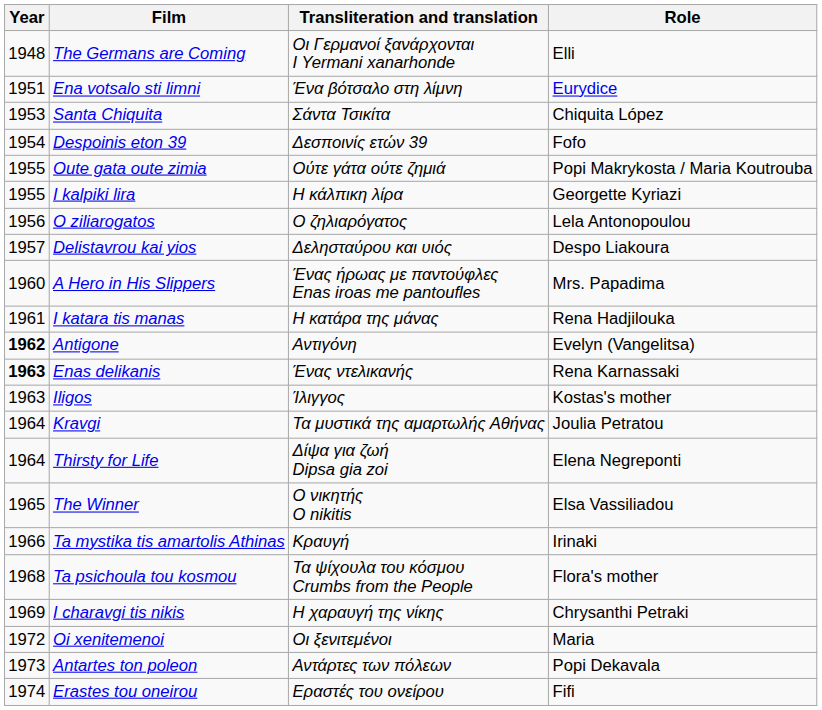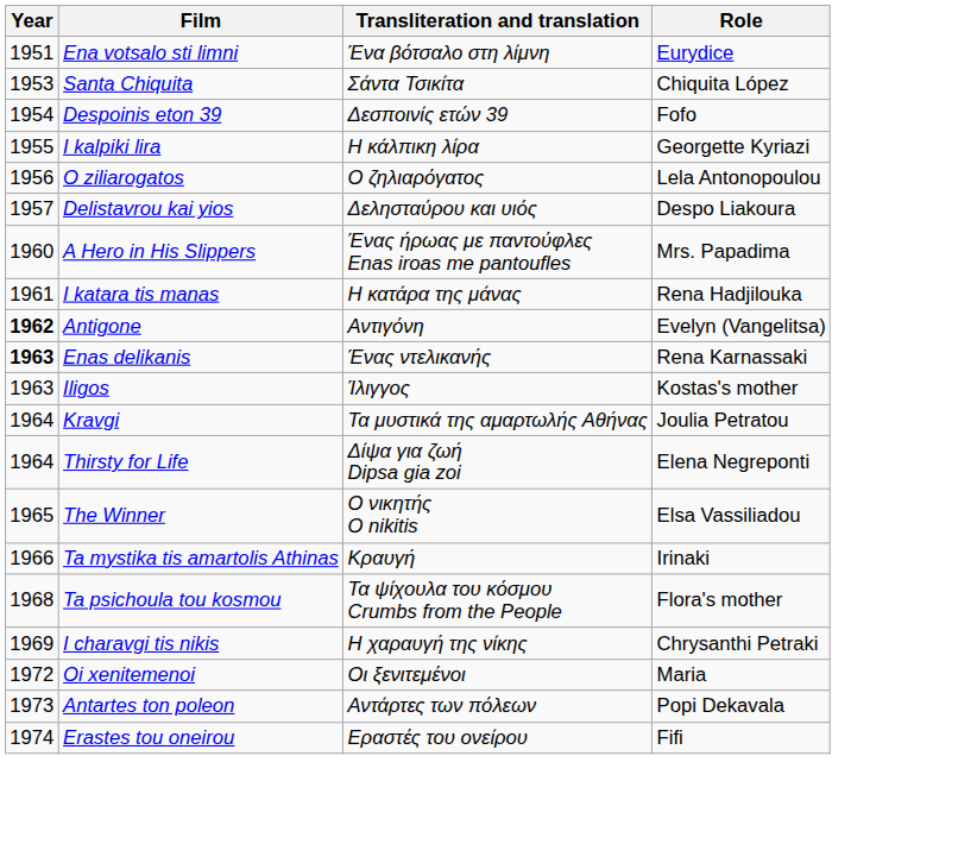- row: 1948 | The Germans are Coming | Οι Γερμανοί ξανάρχονται I Yermani xanarhonde | Elli
- row: 1955 | Oute gata oute zimia | Ούτε γάτα ούτε ζημιά | Popi Makrykosta / Maria Koutrouba
